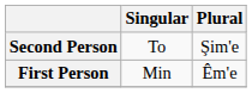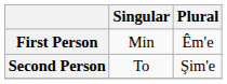rows swapped: First Person <-> Second Person
